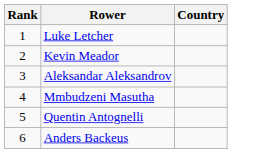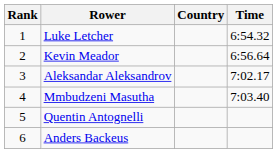+ column: Time | 6:54.32 | 6:56.64 | 7:02.17 | 7:03.40
